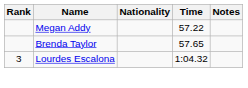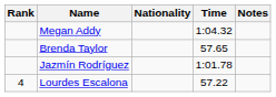Megan Addy | Time: 57.22 -> 1:04.32
+ row: Jazmín Rodríguez | 1:01.78
Lourdes Escalona | Rank: 3 -> 4
Lourdes Escalona | Time: 1:04.32 -> 57.22
